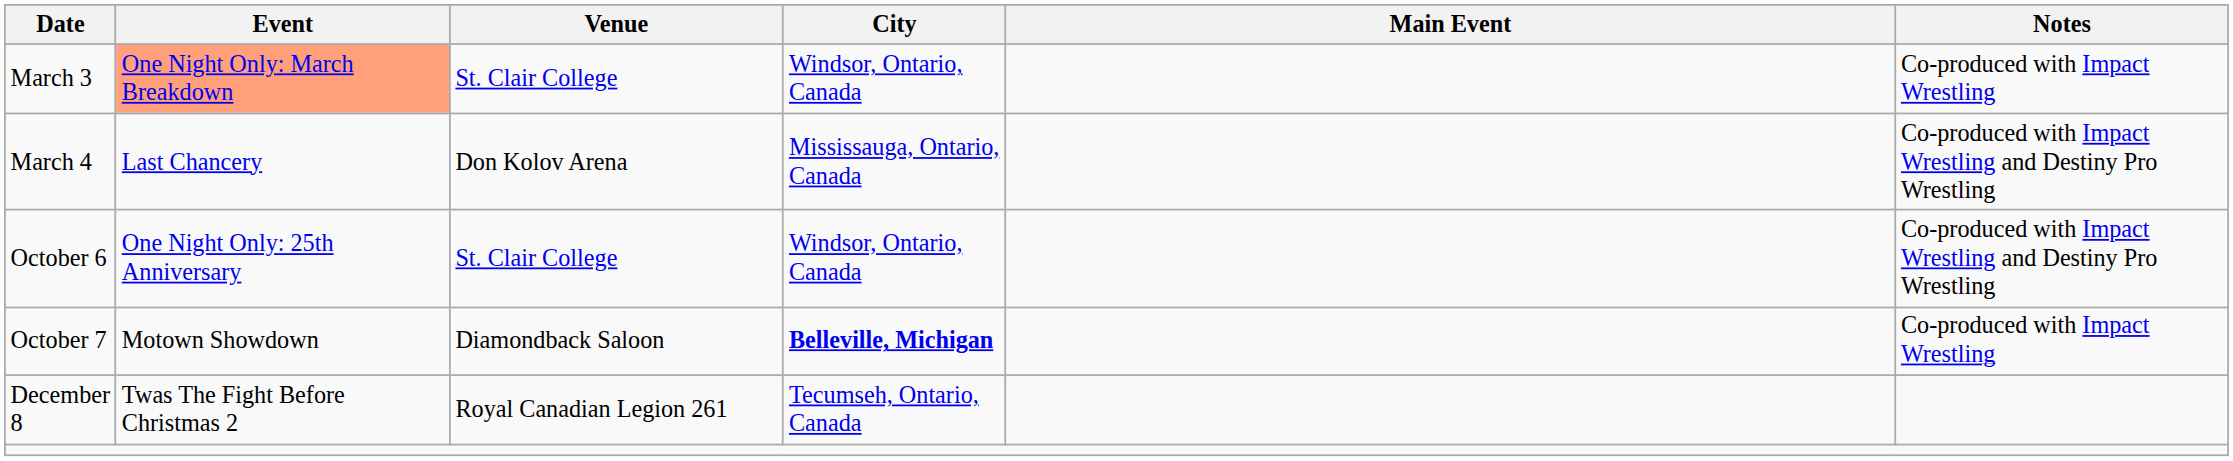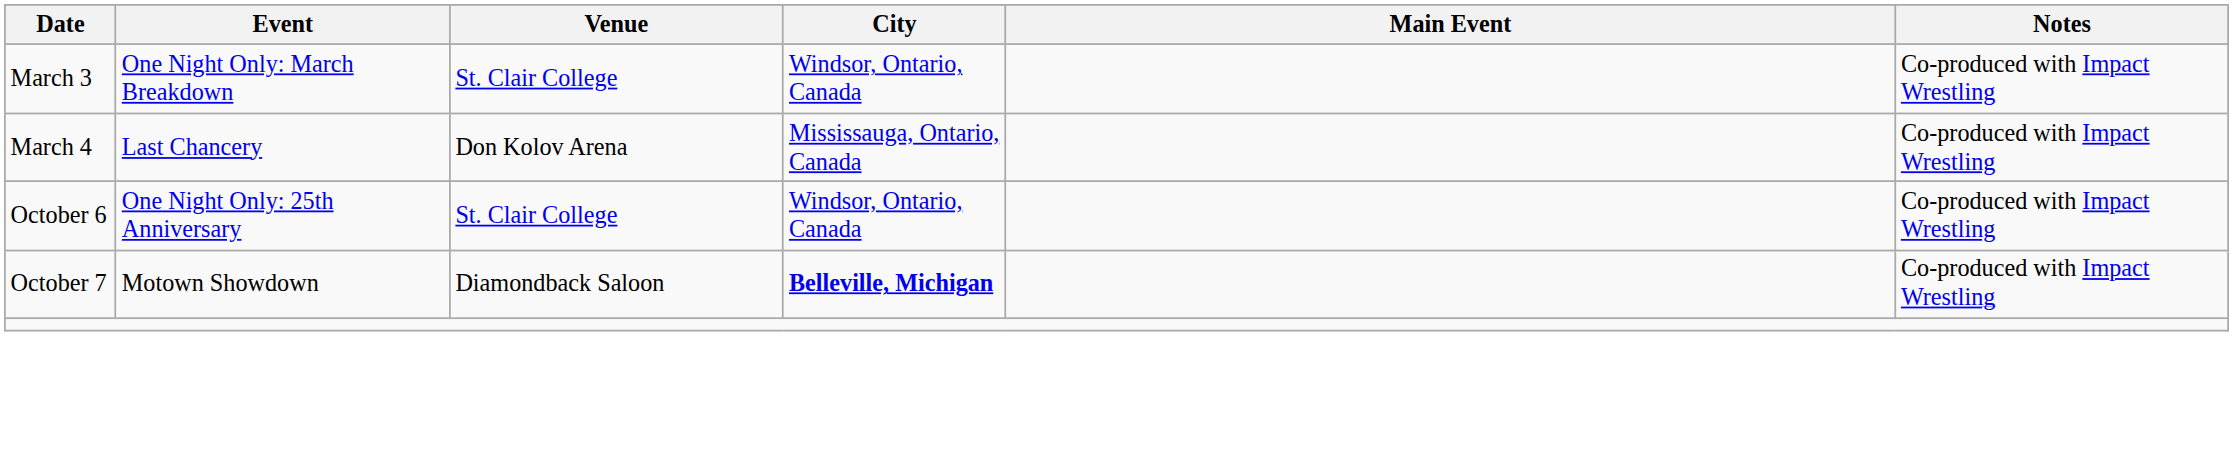March 3 | Event: lightsalmon background -> no background
March 4 | Notes: Co-produced with Impact Wrestling and Destiny Pro Wrestling -> Co-produced with Impact Wrestling
October 6 | Notes: Co-produced with Impact Wrestling and Destiny Pro Wrestling -> Co-produced with Impact Wrestling
- row: December 8 | Twas The Fight Before Christmas 2 | Royal Canadian Legion 261 | Tecumseh, Ontario, Canada
